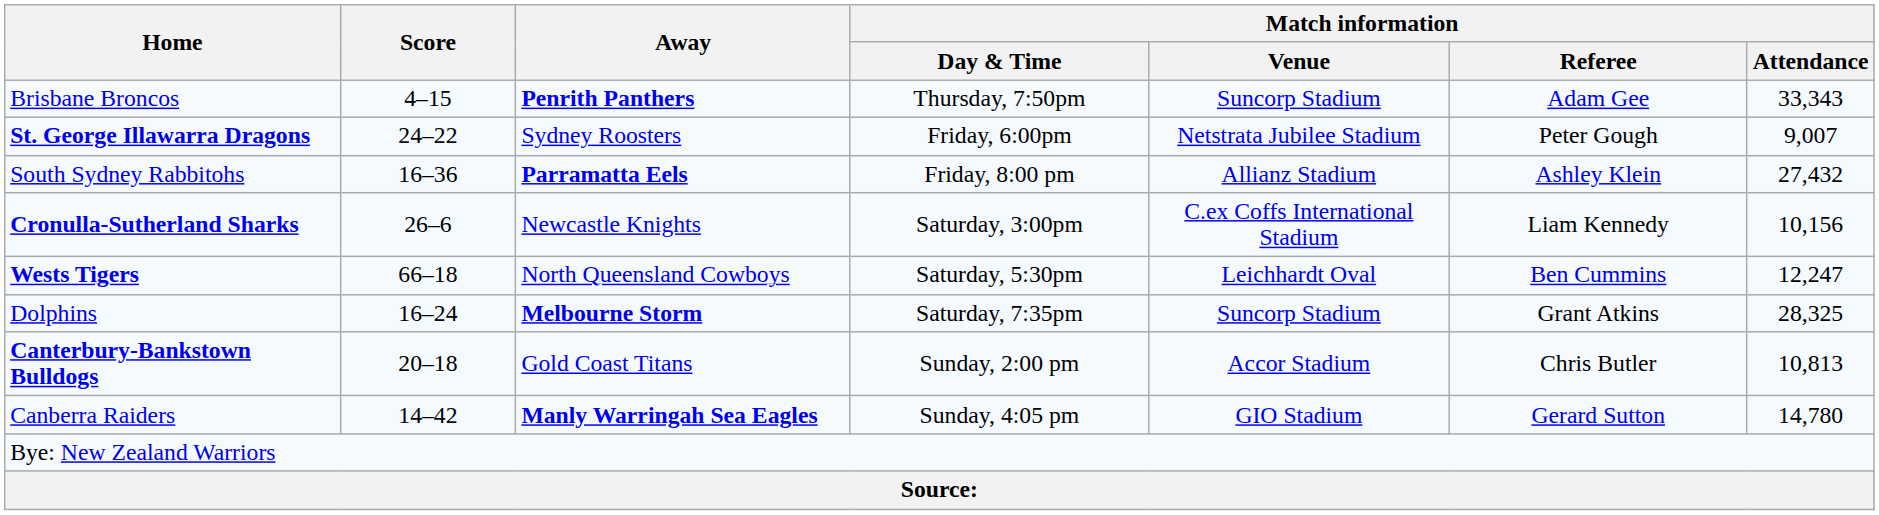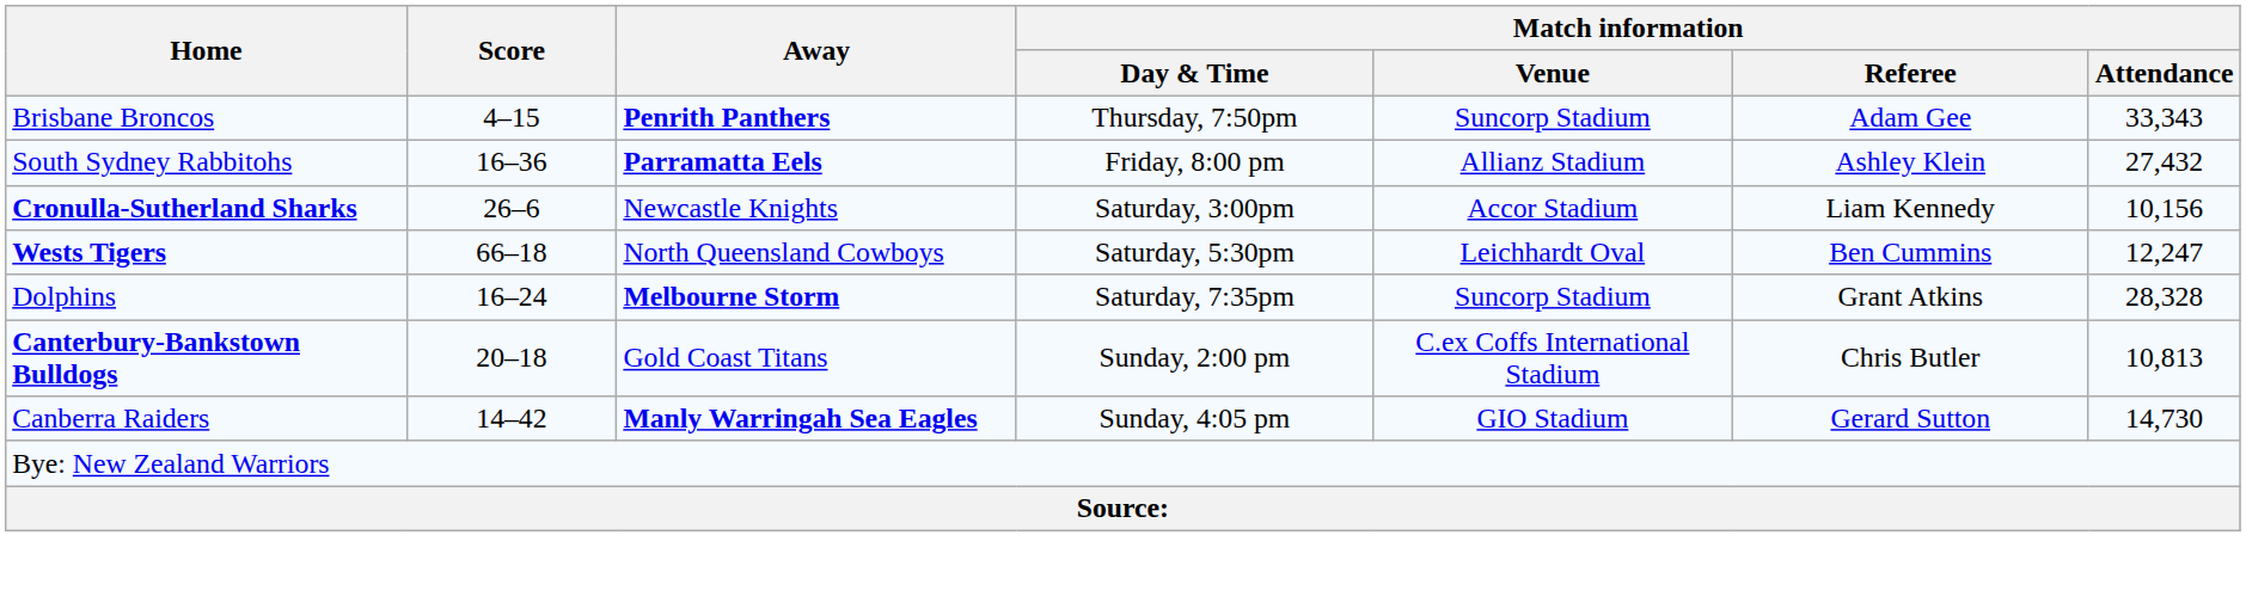- row: St. George Illawarra Dragons | 24–22 | Sydney Roosters | Friday, 6:00pm | Netstrata Jubilee Stadium | Peter Gough | 9,007
Cronulla-Sutherland Sharks | Match information / Venue: C.ex Coffs International Stadium -> Accor Stadium
Dolphins | Match information / Attendance: 28,325 -> 28,328
Canterbury-Bankstown Bulldogs | Match information / Venue: Accor Stadium -> C.ex Coffs International Stadium
Canberra Raiders | Match information / Attendance: 14,780 -> 14,730
